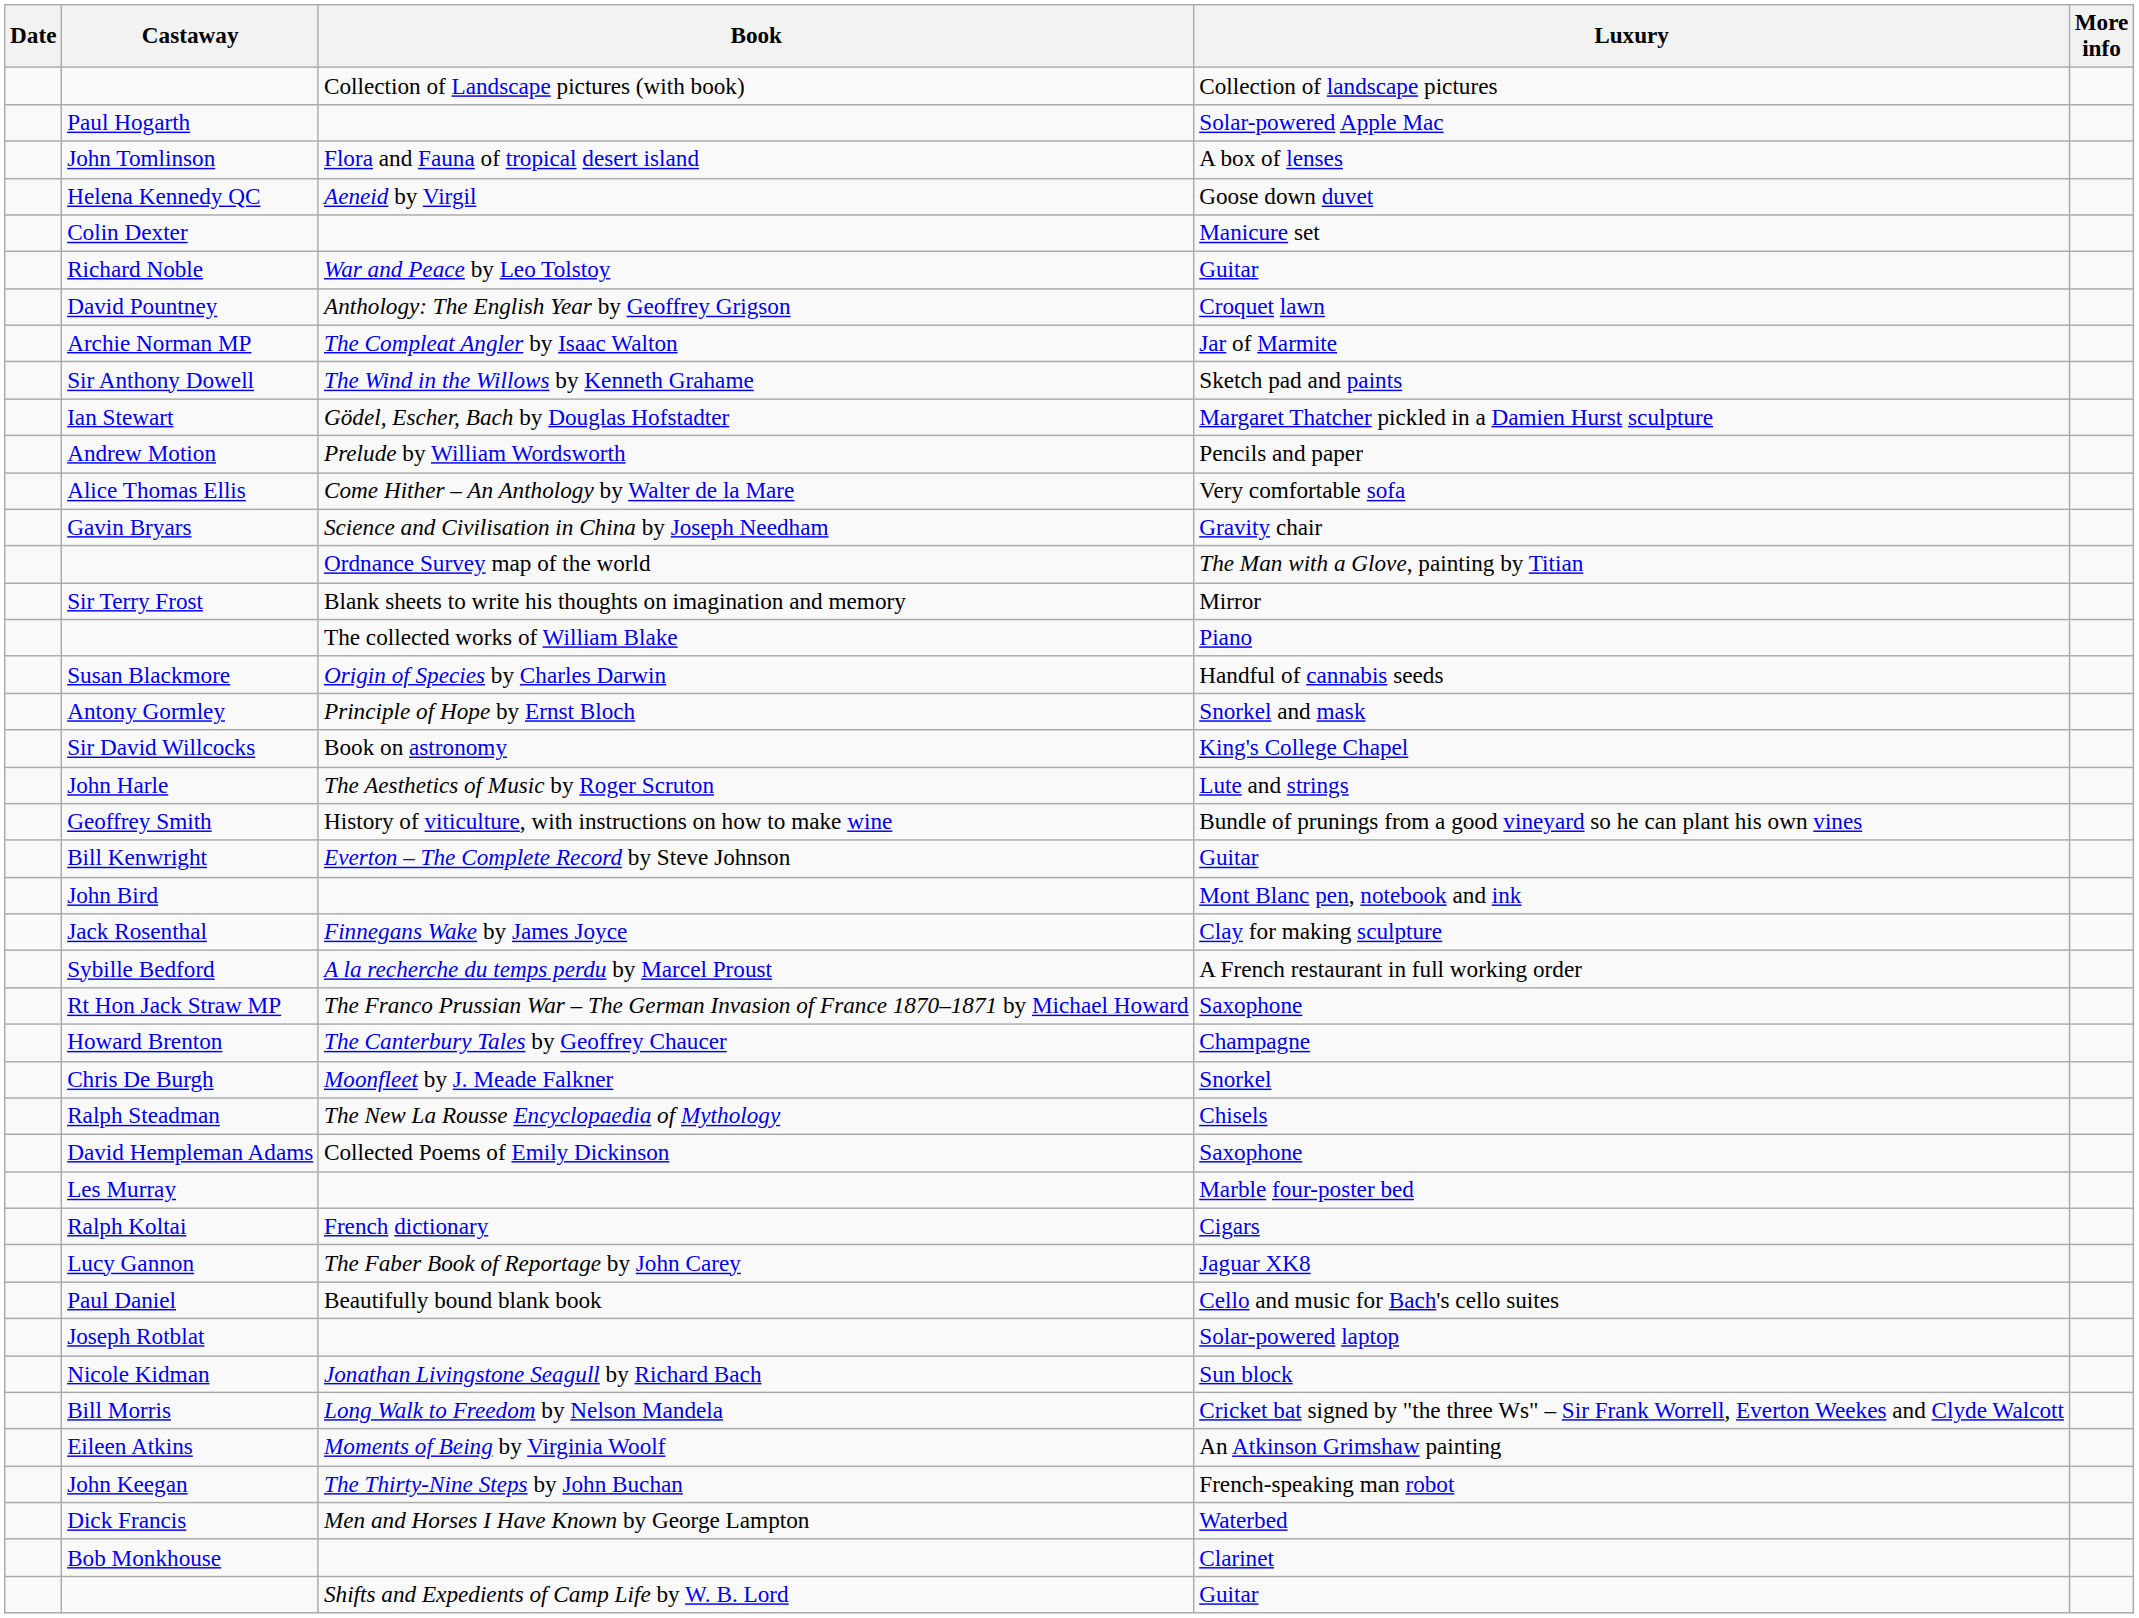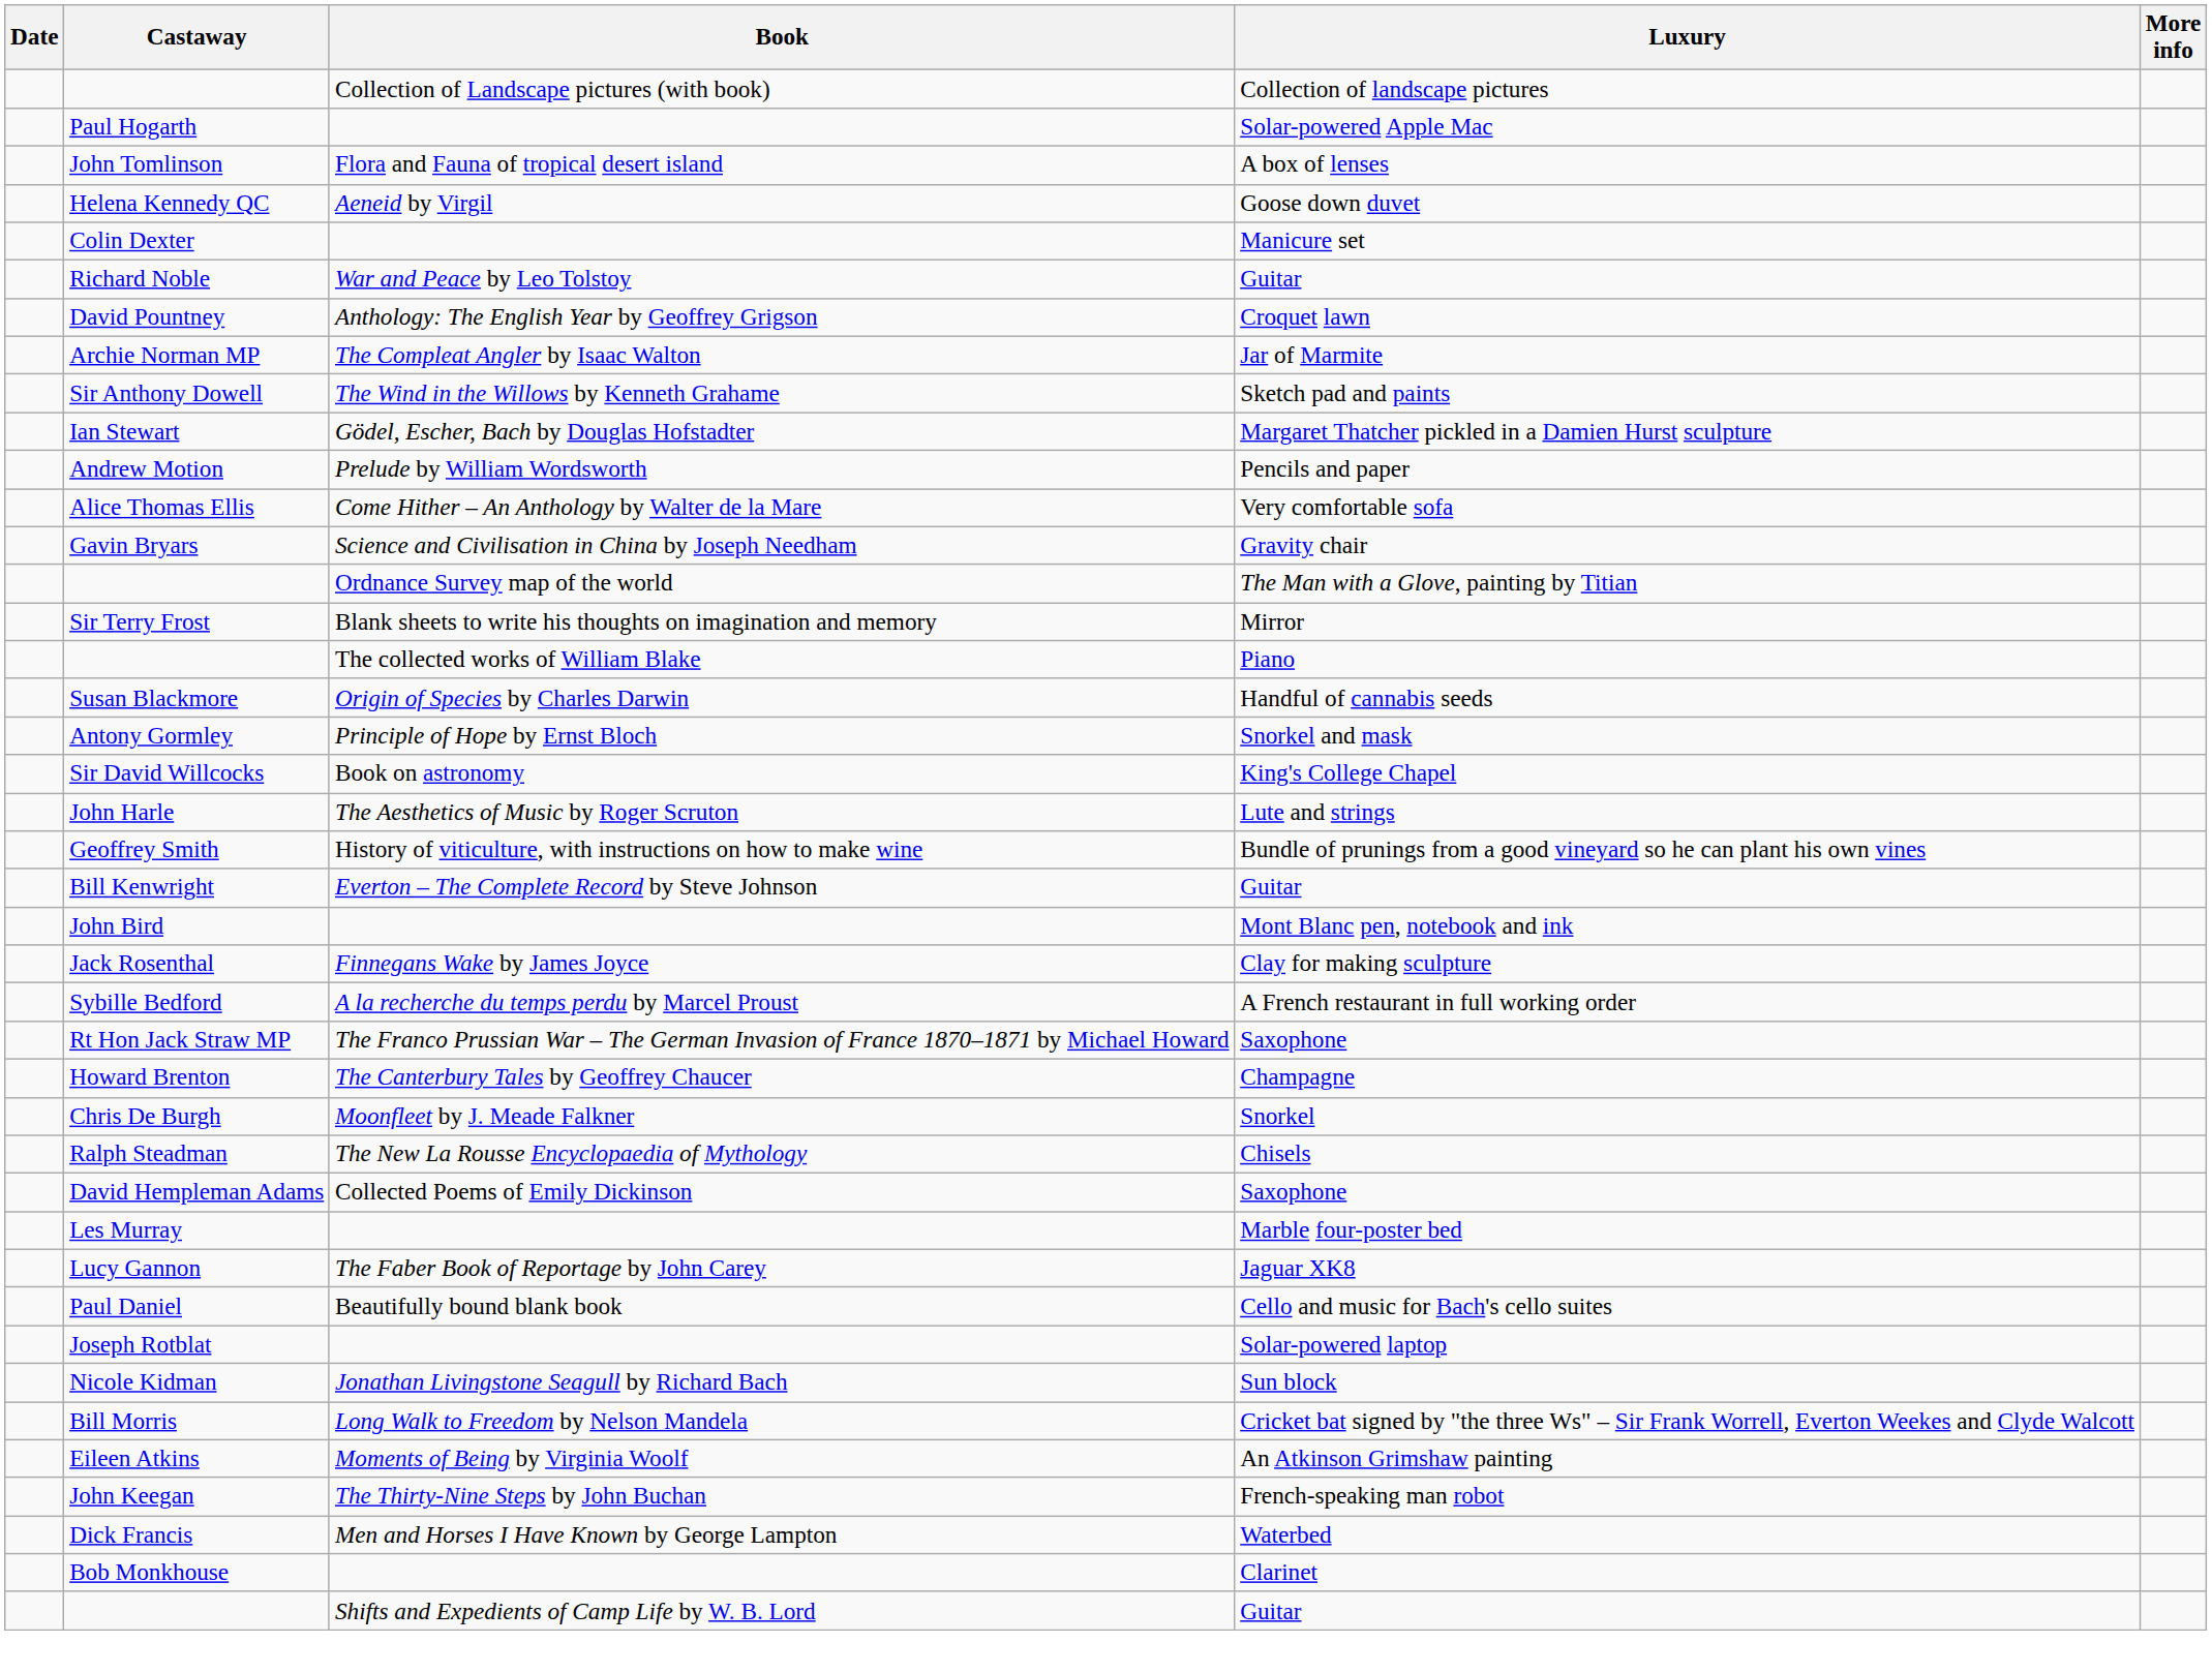- row: Ralph Koltai | French dictionary | Cigars
